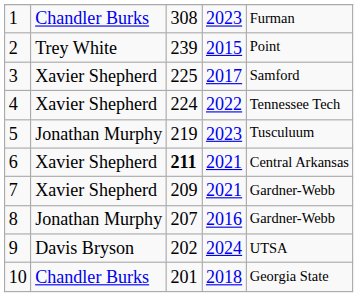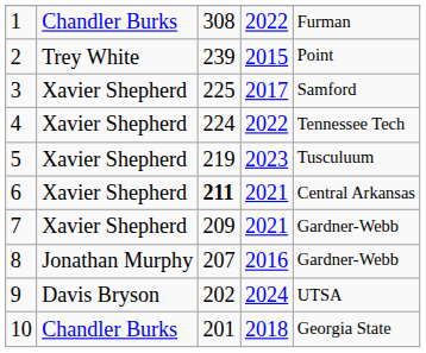1 | column 4: 2023 -> 2022
5 | column 2: Jonathan Murphy -> Xavier Shepherd
